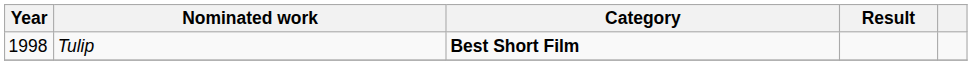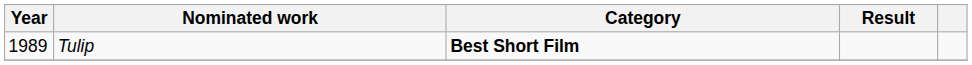Tulip | Year: 1998 -> 1989
